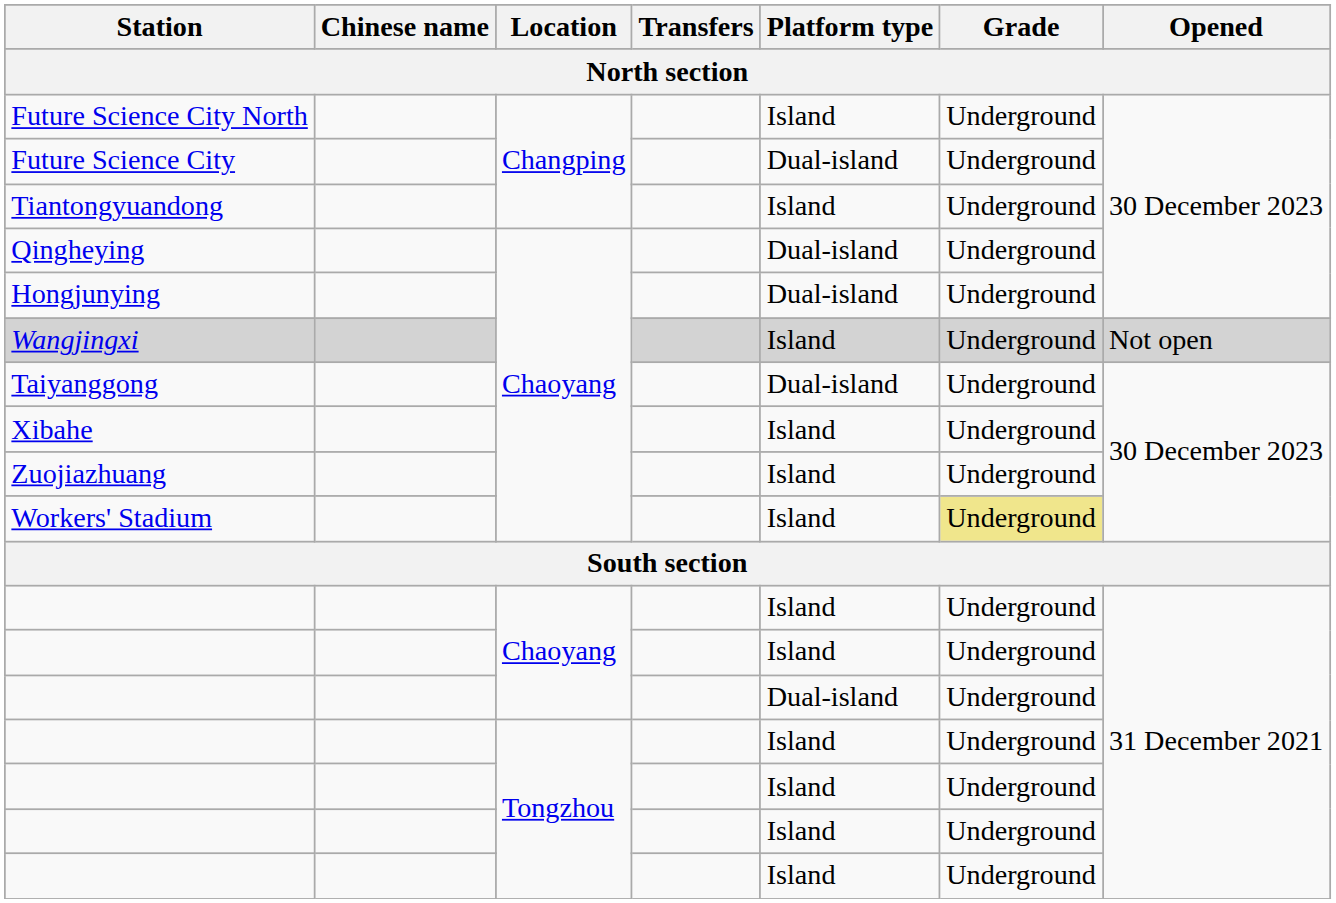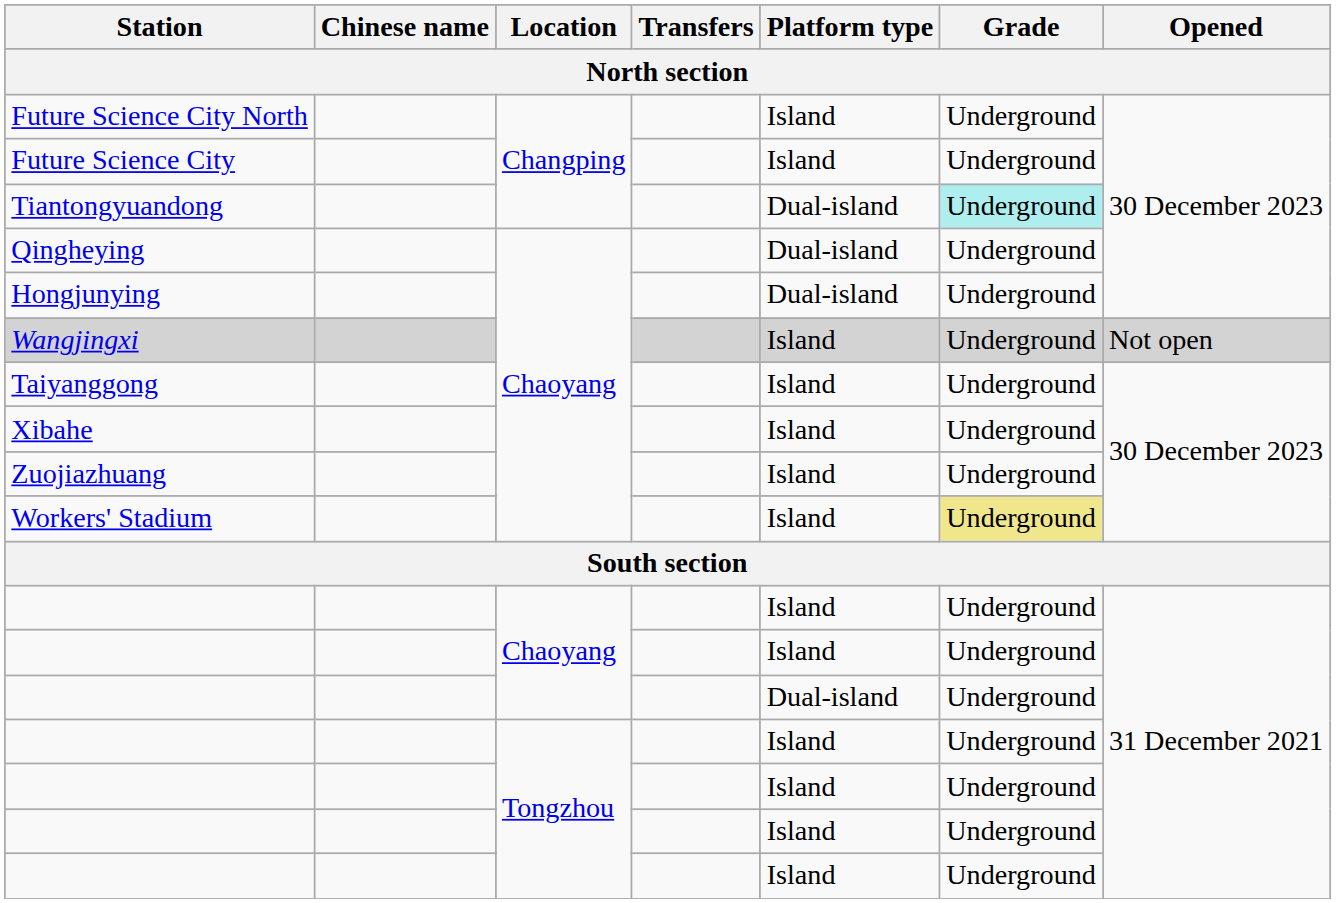Future Science City | Platform type: Dual-island -> Island
Tiantongyuandong | Platform type: Island -> Dual-island
Tiantongyuandong | Grade: no background -> paleturquoise background
Taiyanggong | Platform type: Dual-island -> Island
